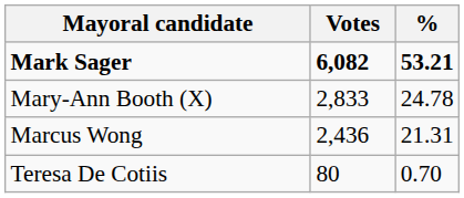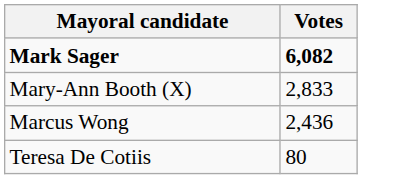- column: % | 53.21 | 24.78 | 21.31 | 0.70
